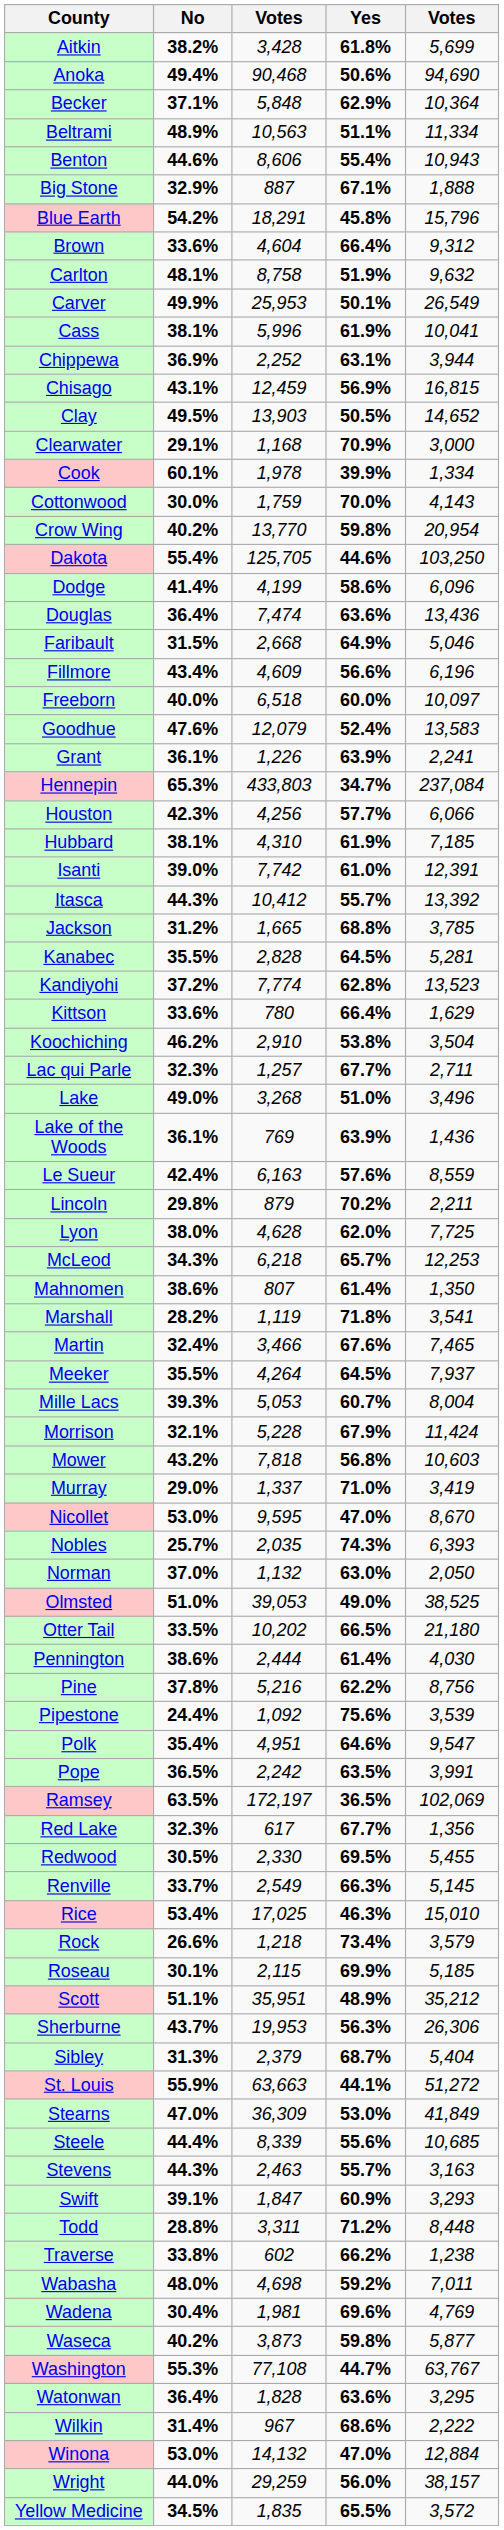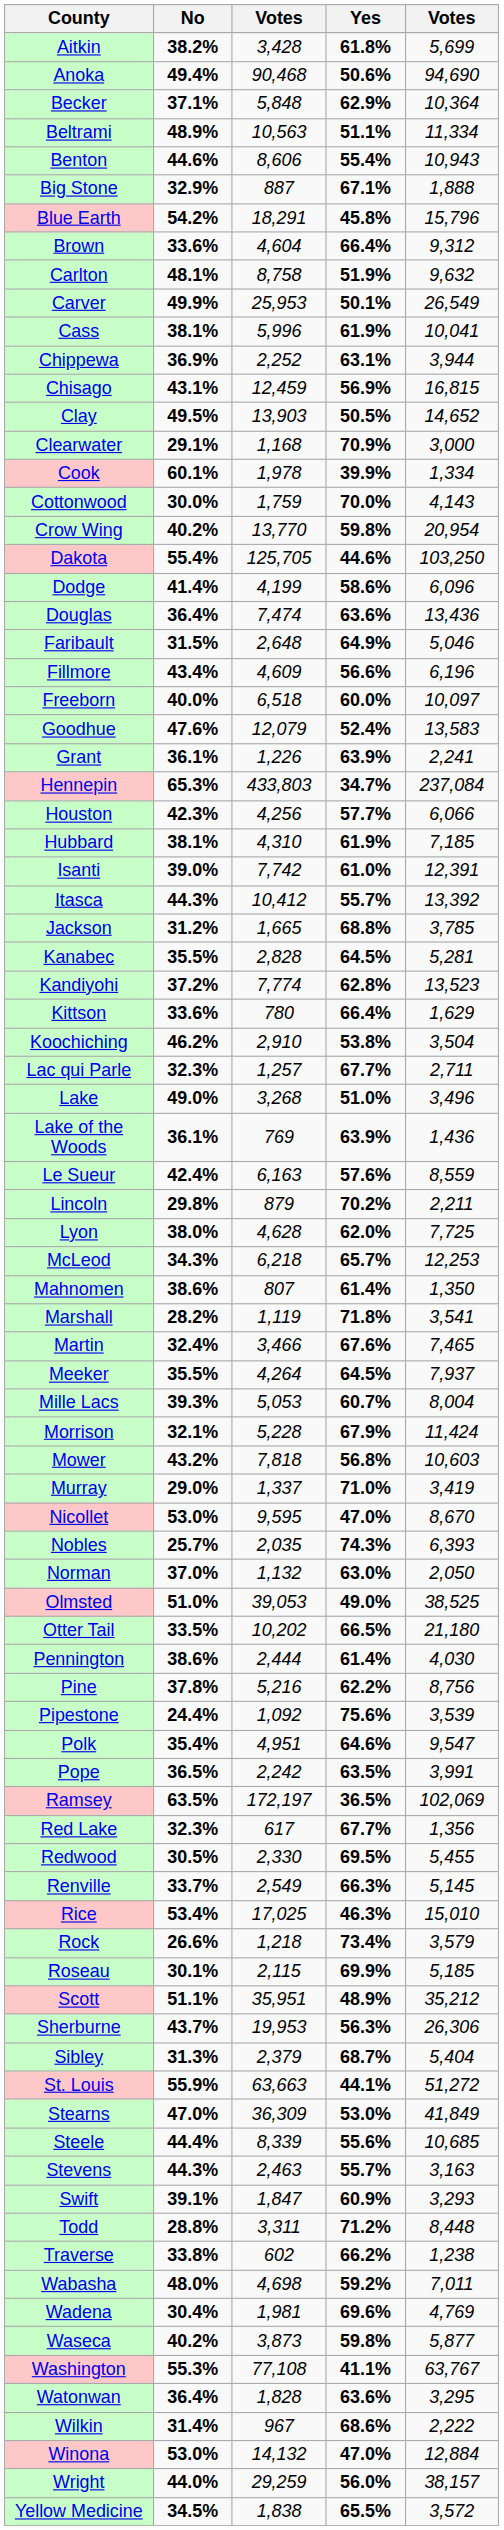Faribault | column 3: 2,668 -> 2,648
Washington | Yes: 44.7% -> 41.1%
Yellow Medicine | column 3: 1,835 -> 1,838
